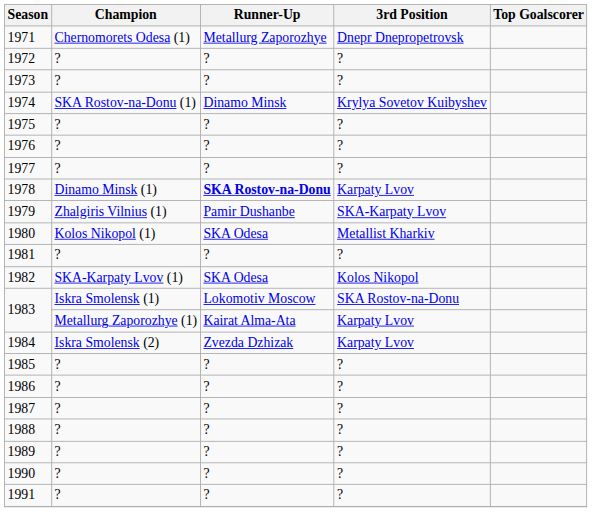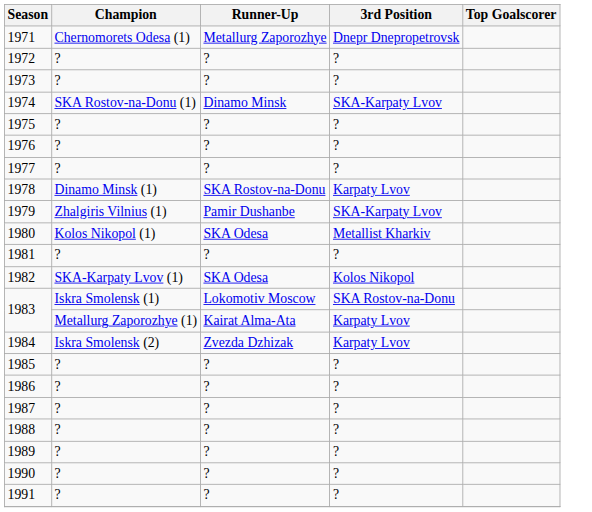1974 | 3rd Position: Krylya Sovetov Kuibyshev -> SKA-Karpaty Lvov
1978 | Runner-Up: bold -> normal
